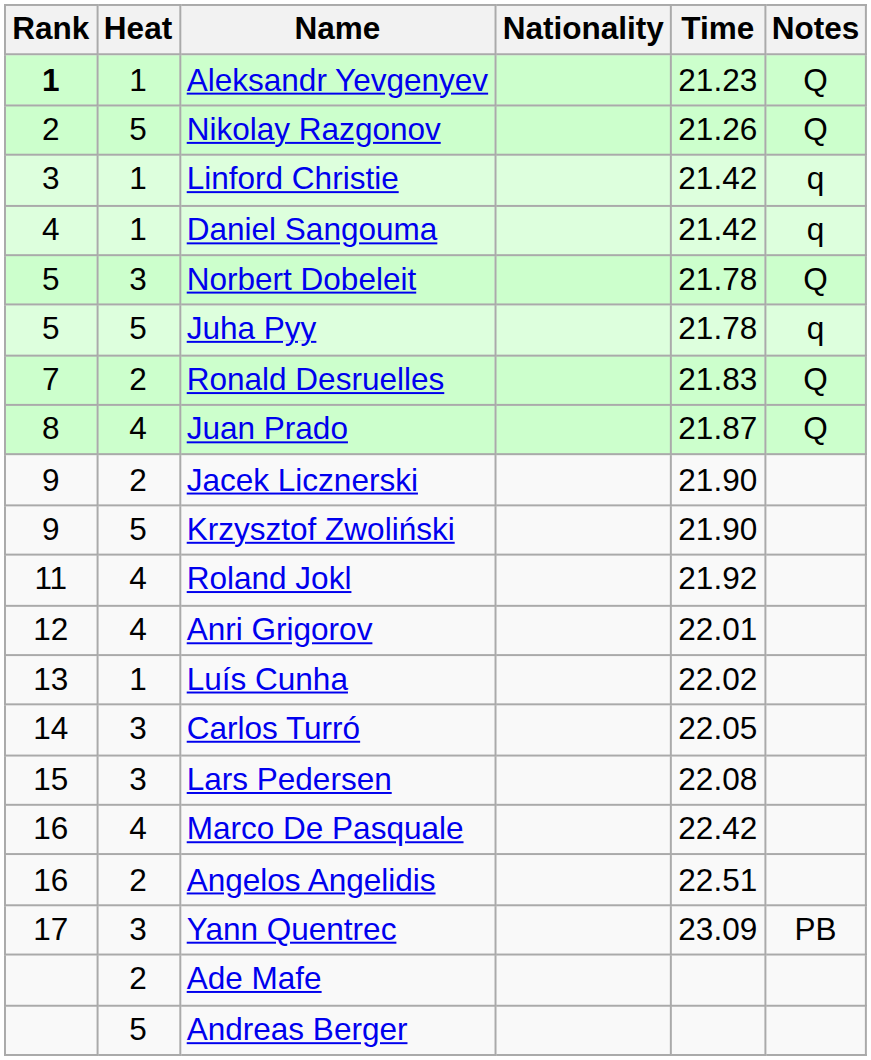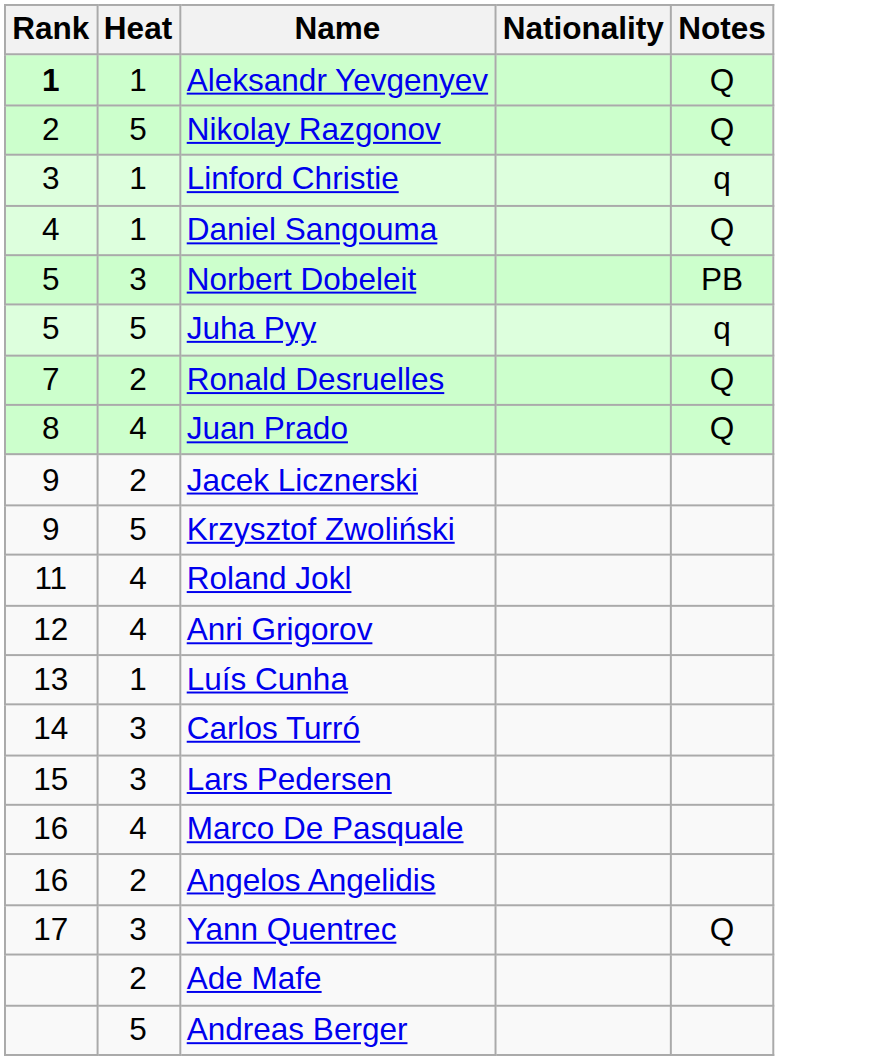- column: Time | 21.23 | 21.26 | 21.42 | 21.42 | 21.78 | 21.78 | 21.83 | 21.87 | 21.90 | 21.90 | 21.92 | 22.01 | 22.02 | 22.05 | 22.08 | 22.42 | 22.51 | 23.09
Daniel Sangouma | Notes: q -> Q
Norbert Dobeleit | Notes: Q -> PB
Yann Quentrec | Notes: PB -> Q
